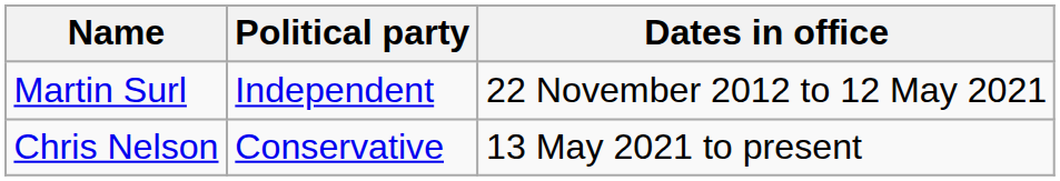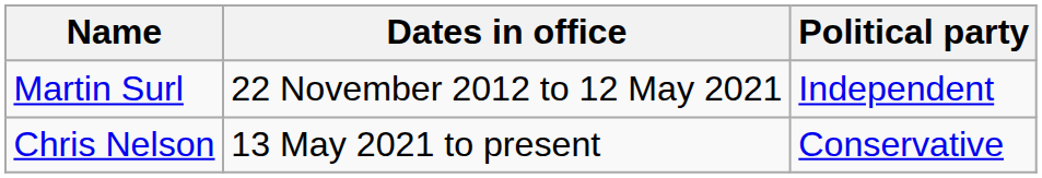columns swapped: Political party <-> Dates in office
